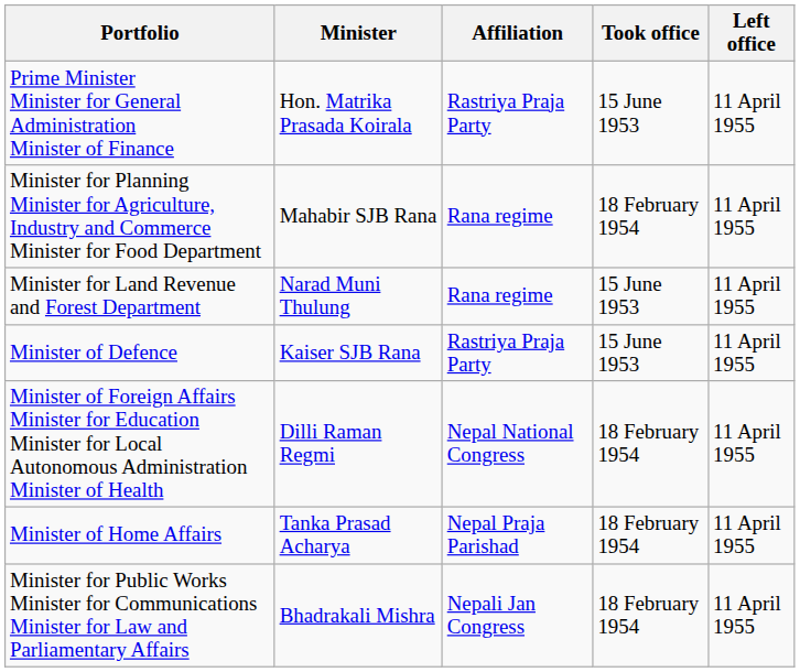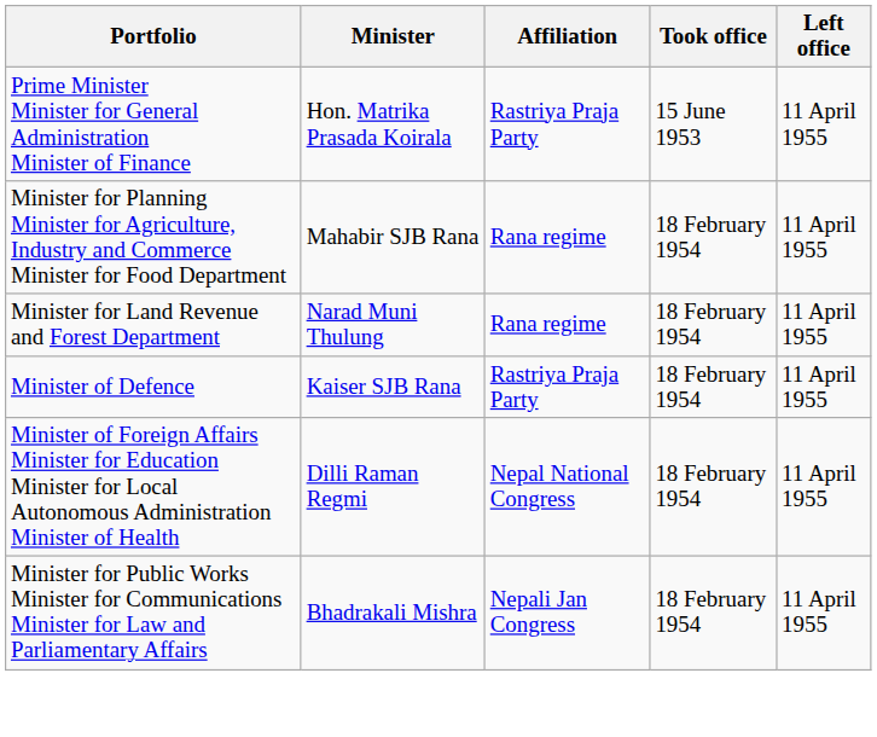Minister for Land Revenue and Forest Department | Took office: 15 June 1953 -> 18 February 1954
Minister of Defence | Took office: 15 June 1953 -> 18 February 1954
- row: Minister of Home Affairs | Tanka Prasad Acharya | Nepal Praja Parishad | 18 February 1954 | 11 April 1955
